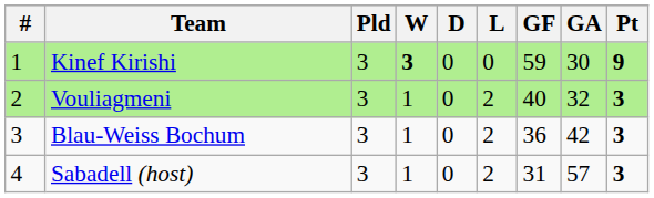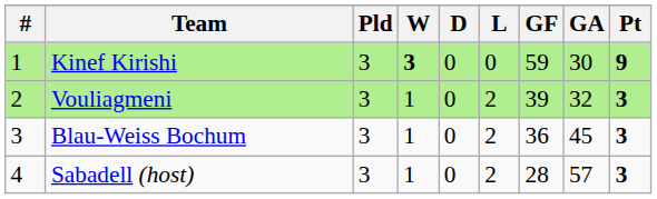Vouliagmeni | GF: 40 -> 39
Blau-Weiss Bochum | GA: 42 -> 45
Sabadell (host) | GF: 31 -> 28
